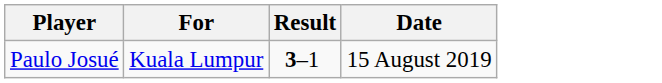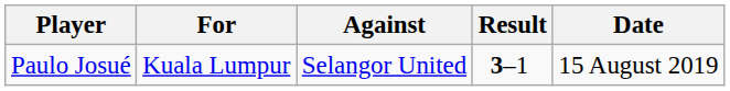+ column: Against | Selangor United
